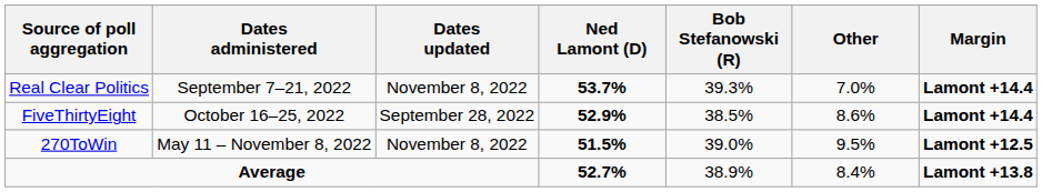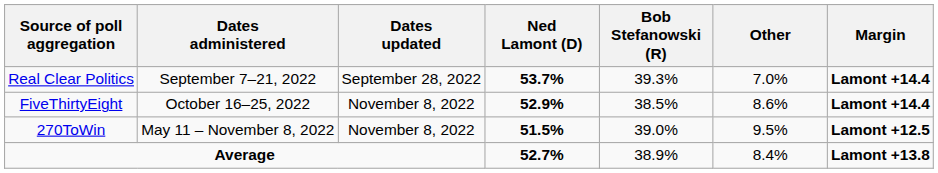Real Clear Politics | Dates updated: November 8, 2022 -> September 28, 2022
FiveThirtyEight | Dates updated: September 28, 2022 -> November 8, 2022
